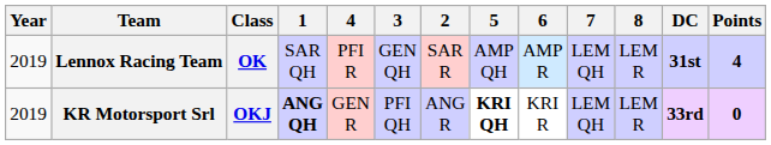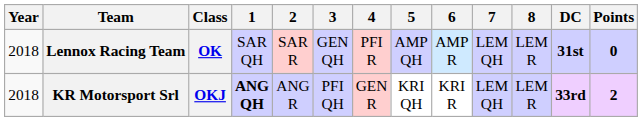columns swapped: 2 <-> 4
Lennox Racing Team | Year: 2019 -> 2018
Lennox Racing Team | Points: 4 -> 0
KR Motorsport Srl | Year: 2019 -> 2018
KR Motorsport Srl | 5: bold -> normal
KR Motorsport Srl | Points: 0 -> 2
